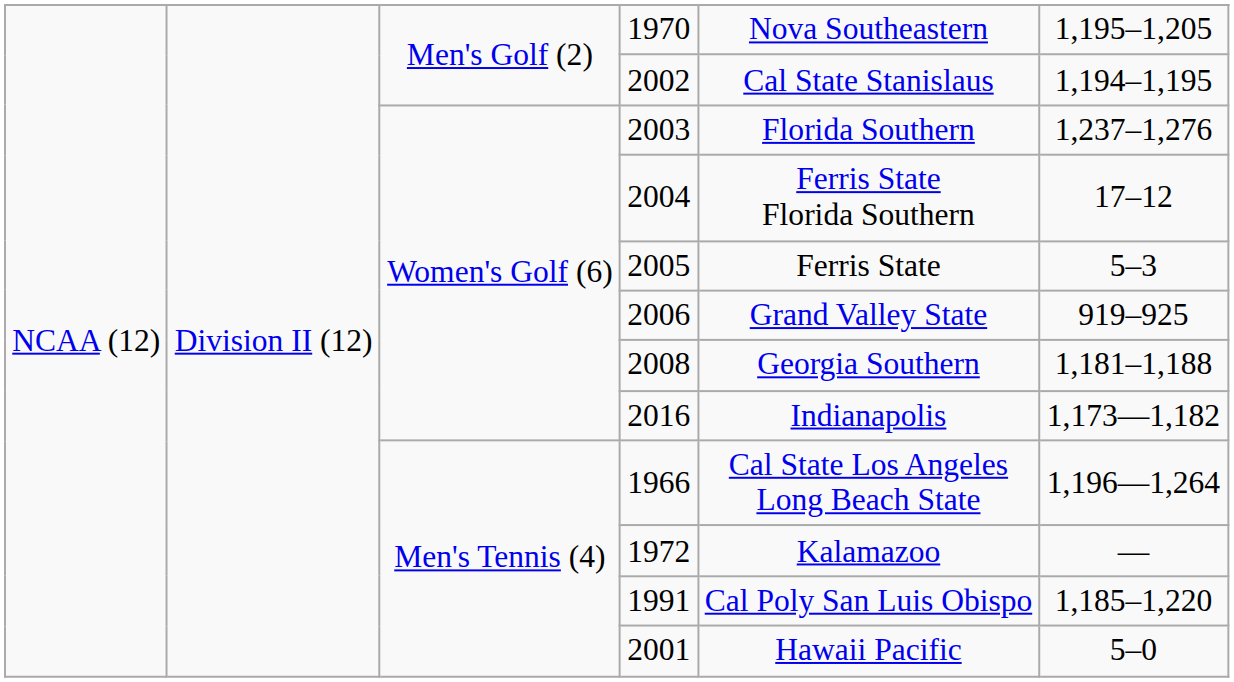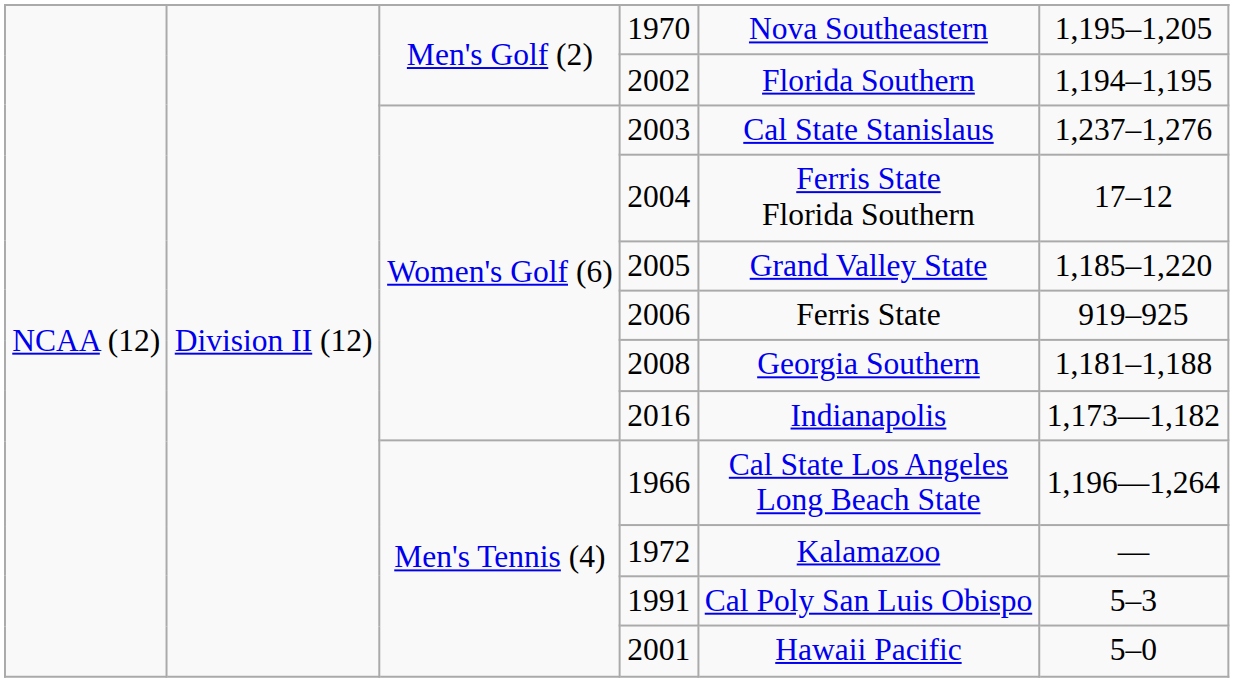2002 | column 5: Cal State Stanislaus -> Florida Southern
2003 | column 5: Florida Southern -> Cal State Stanislaus
2005 | column 5: Ferris State -> Grand Valley State
2005 | column 6: 5–3 -> 1,185–1,220
2006 | column 5: Grand Valley State -> Ferris State
1991 | column 6: 1,185–1,220 -> 5–3
